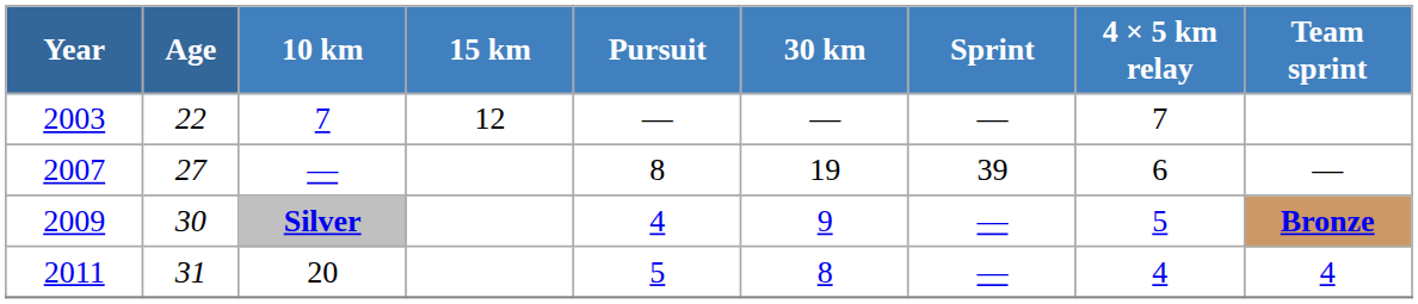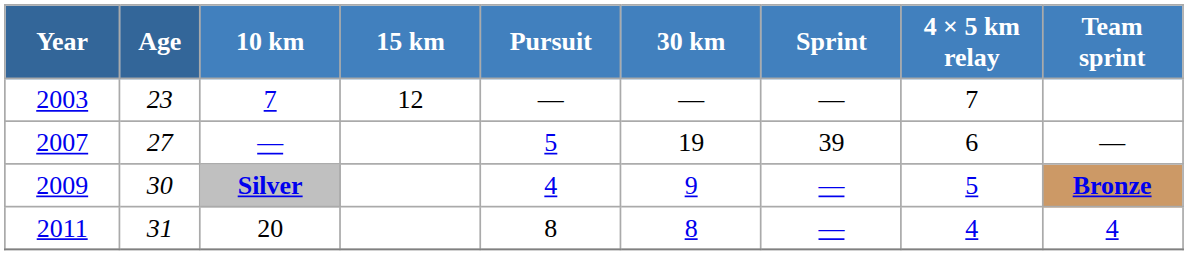2003 | Age: 22 -> 23
2007 | Pursuit: 8 -> 5
2011 | Pursuit: 5 -> 8
